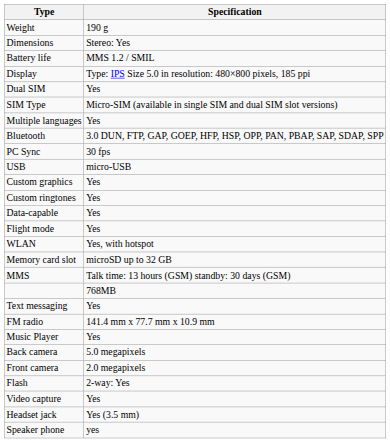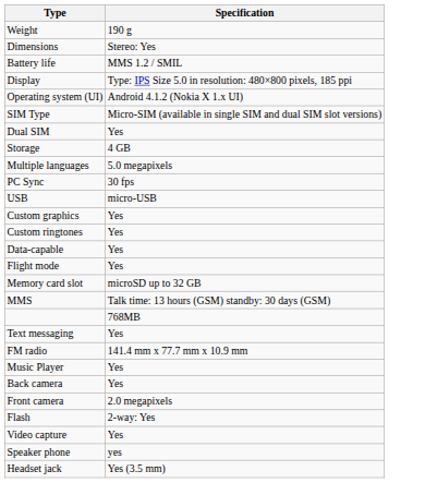+ row: Operating system (UI) | Android 4.1.2 (Nokia X 1.x UI)
rows swapped: Dual SIM <-> SIM Type
+ row: Storage | 4 GB
Multiple languages | Specification: Yes -> 5.0 megapixels
- row: Bluetooth | 3.0 DUN, FTP, GAP, GOEP, HFP, HSP, OPP, PAN, PBAP, SAP, SDAP, SPP
- row: WLAN | Yes, with hotspot
Back camera | Specification: 5.0 megapixels -> Yes
rows swapped: Headset jack <-> Speaker phone
